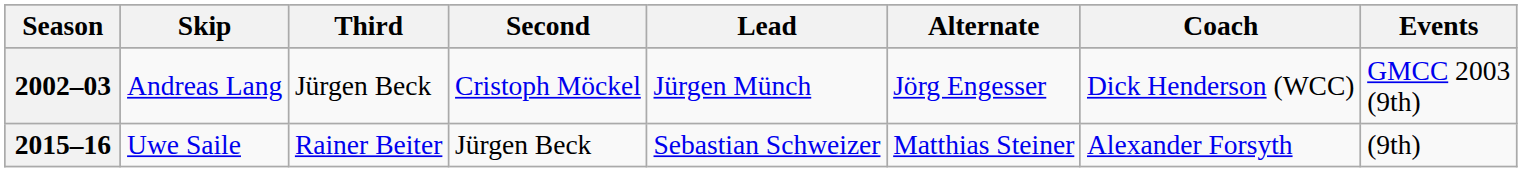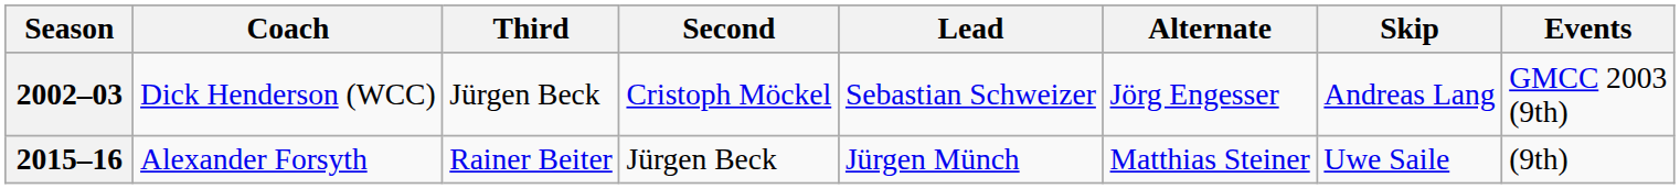columns swapped: Skip <-> Coach
2002–03 | Lead: Jürgen Münch -> Sebastian Schweizer
2015–16 | Lead: Sebastian Schweizer -> Jürgen Münch
